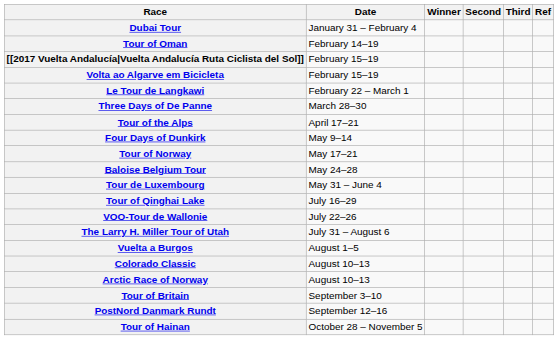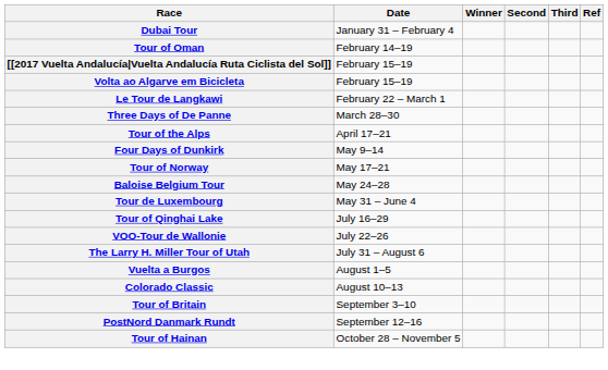- row: Arctic Race of Norway | August 10–13
